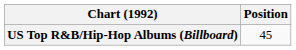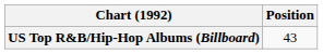US Top R&B/Hip-Hop Albums (Billboard) | Position: 45 -> 43
